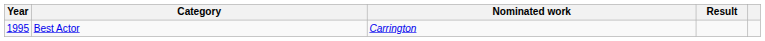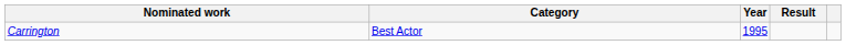columns swapped: Year <-> Nominated work
